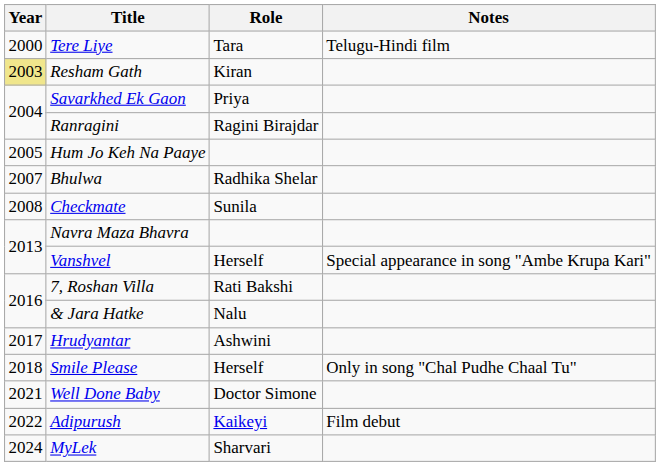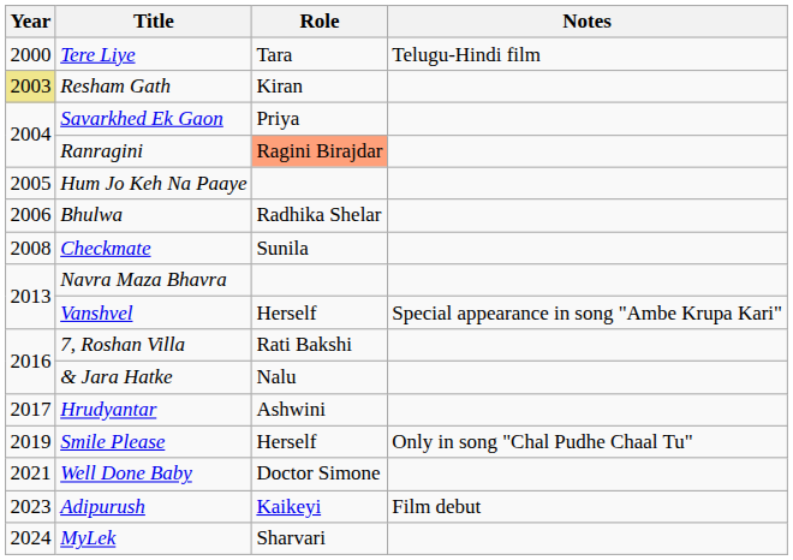Ranragini | Role: no background -> lightsalmon background
Bhulwa | Year: 2007 -> 2006
Smile Please | Year: 2018 -> 2019
Adipurush | Year: 2022 -> 2023
